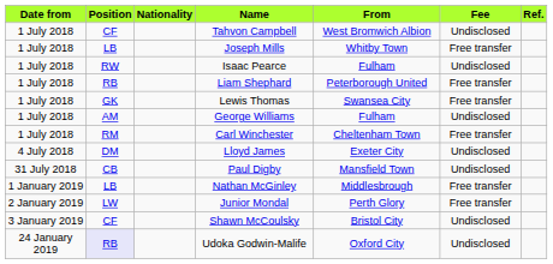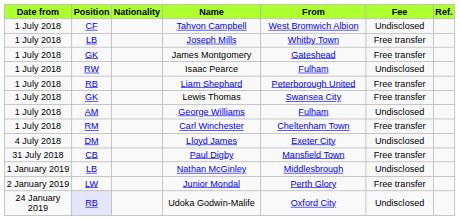+ row: 1 July 2018 | GK | James Montgomery | Gateshead | Free transfer
Paul Digby | Fee: Undisclosed -> Free transfer
Nathan McGinley | Fee: Free transfer -> Undisclosed
- row: 3 January 2019 | CF | Shawn McCoulsky | Bristol City | Undisclosed
